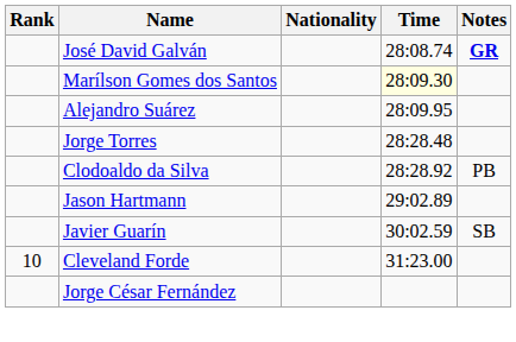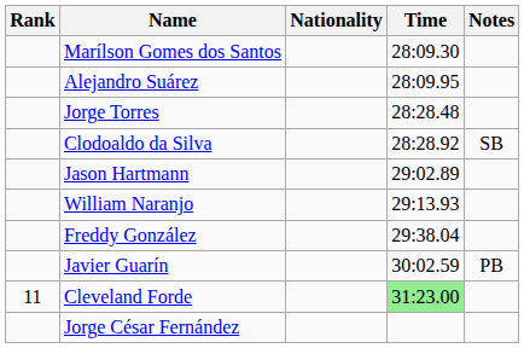- row: José David Galván | 28:08.74 | GR
Marílson Gomes dos Santos | Time: lightyellow background -> no background
Clodoaldo da Silva | Notes: PB -> SB
+ row: William Naranjo | 29:13.93
+ row: Freddy González | 29:38.04
Javier Guarín | Notes: SB -> PB
Cleveland Forde | Rank: 10 -> 11
Cleveland Forde | Time: no background -> lightgreen background
